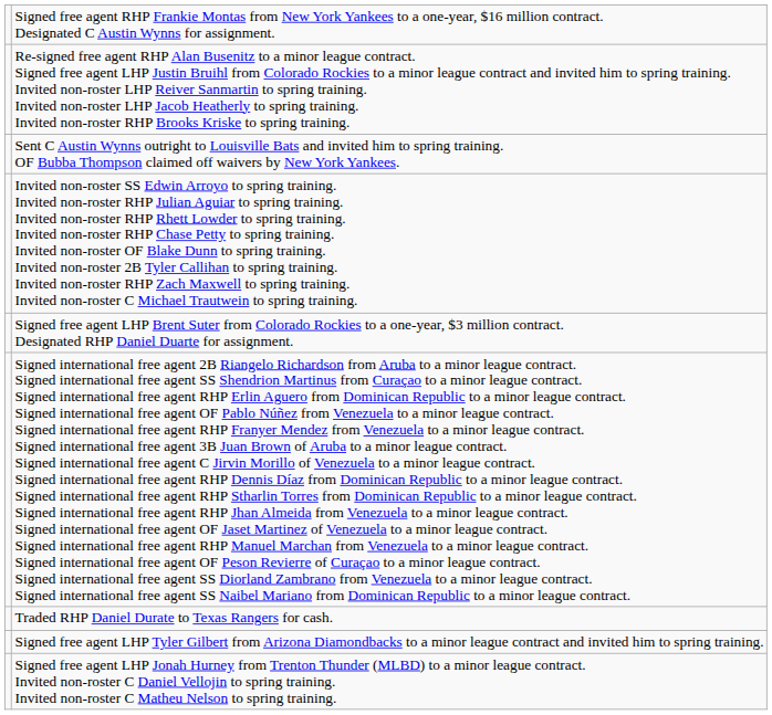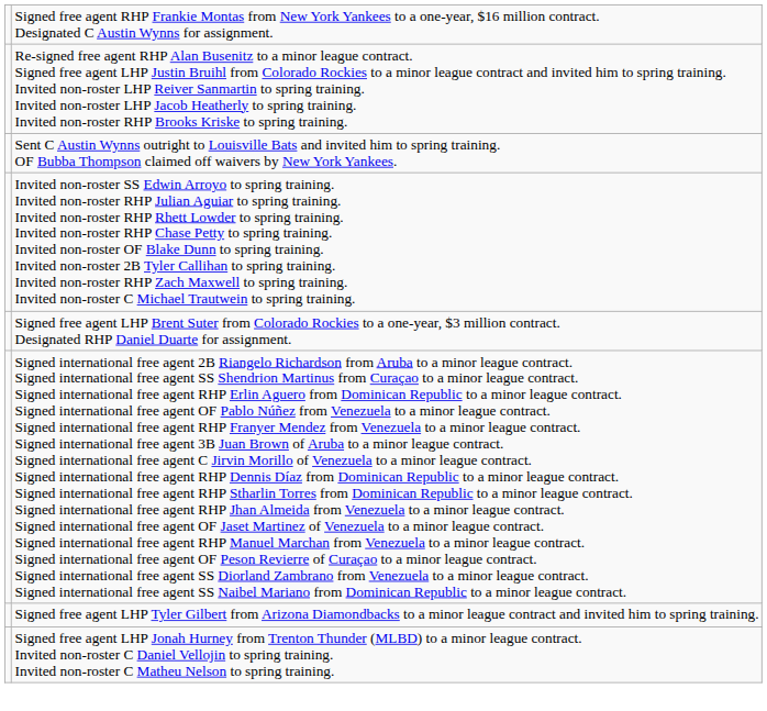- row: Traded RHP Daniel Durate to Texas Rangers for cash.
